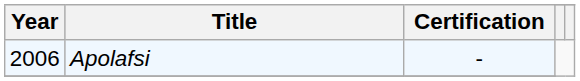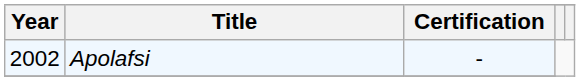Apolafsi | Year: 2006 -> 2002
